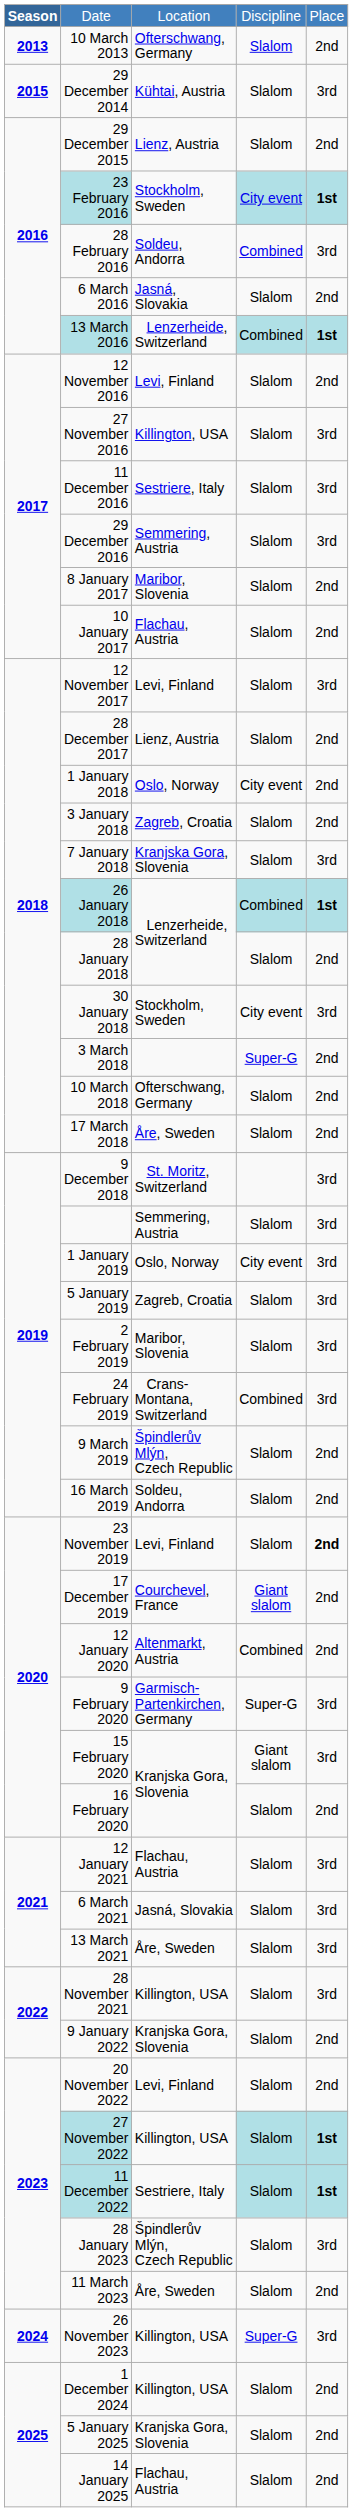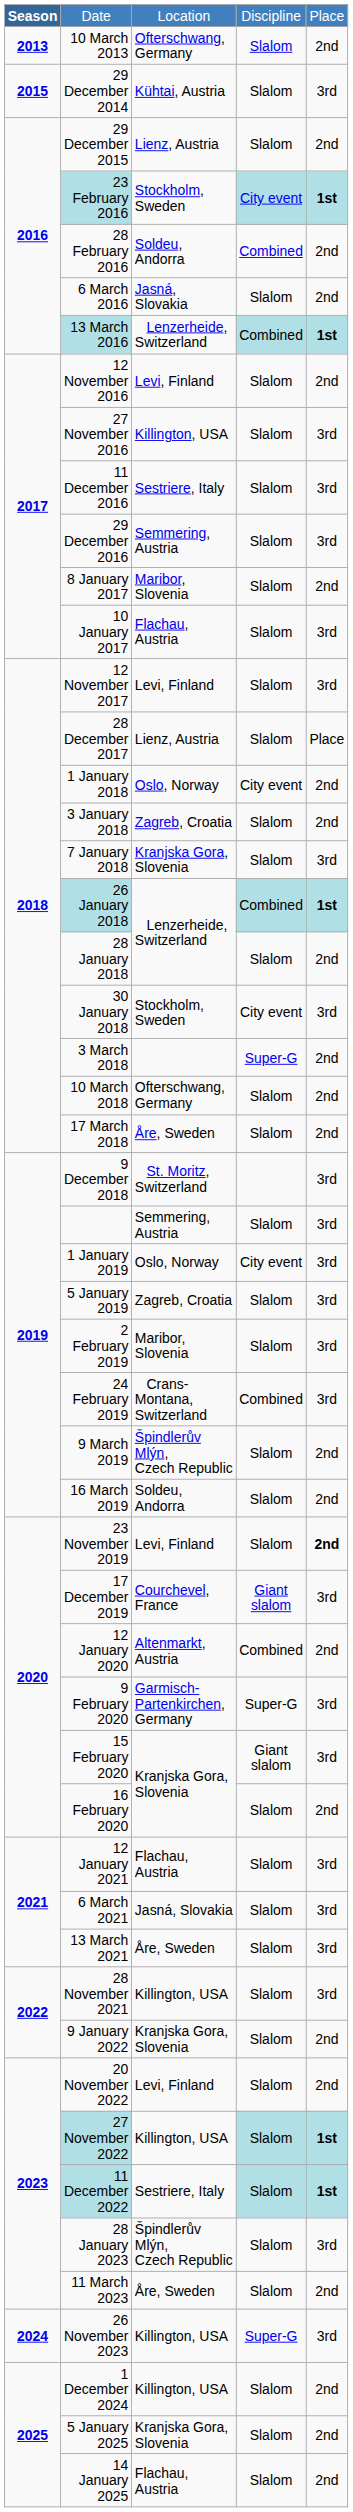28 February 2016 | column 5: 3rd -> 2nd
10 January 2017 | column 5: 2nd -> 3rd
28 December 2017 | column 5: 2nd -> Place
17 December 2019 | column 5: 2nd -> 3rd
